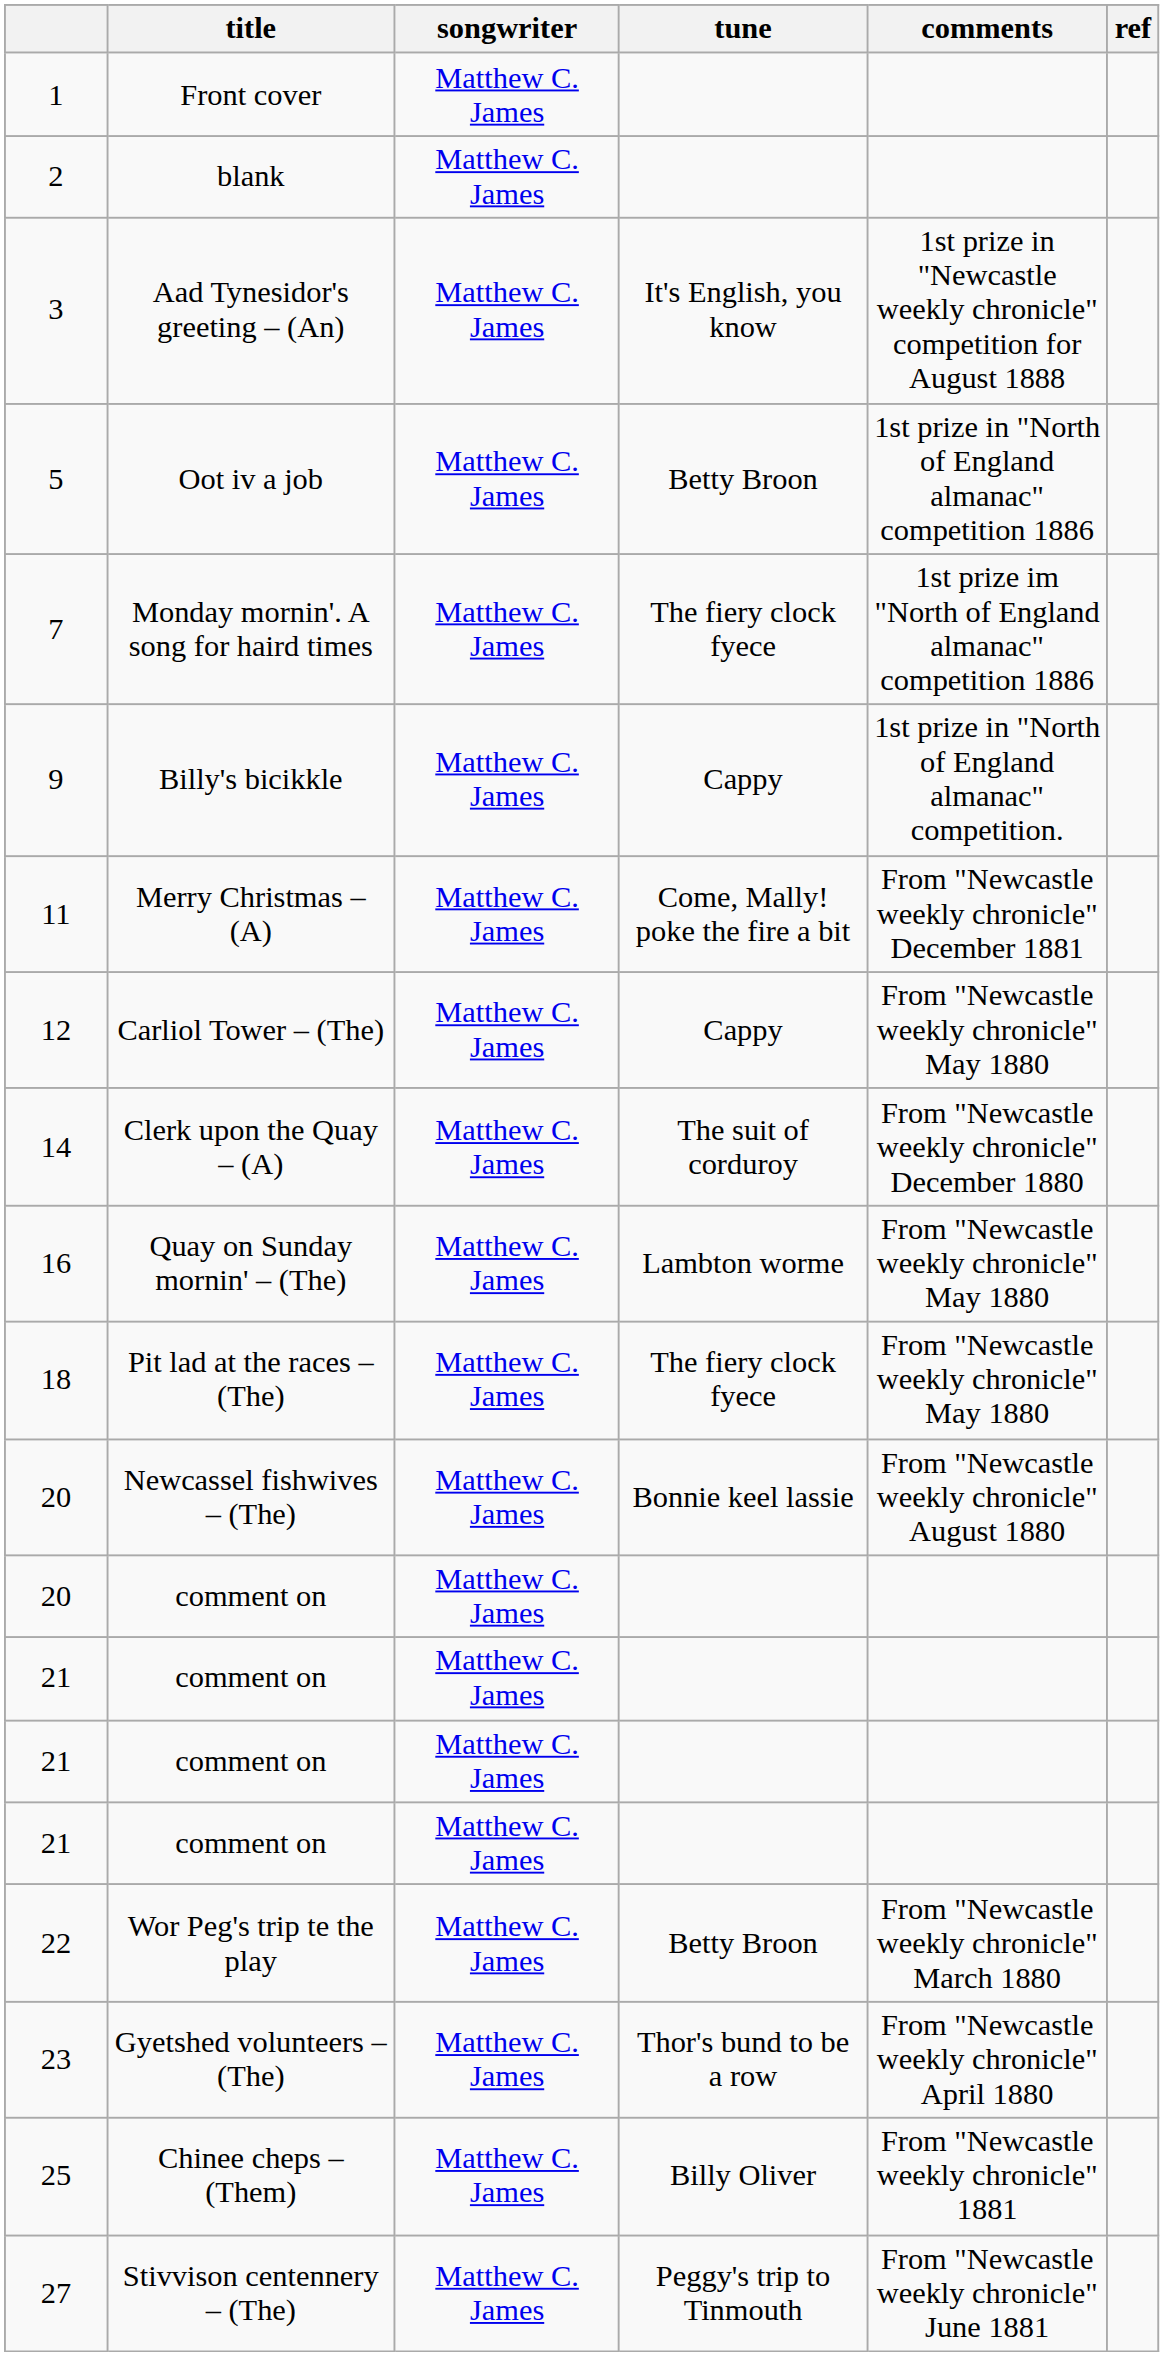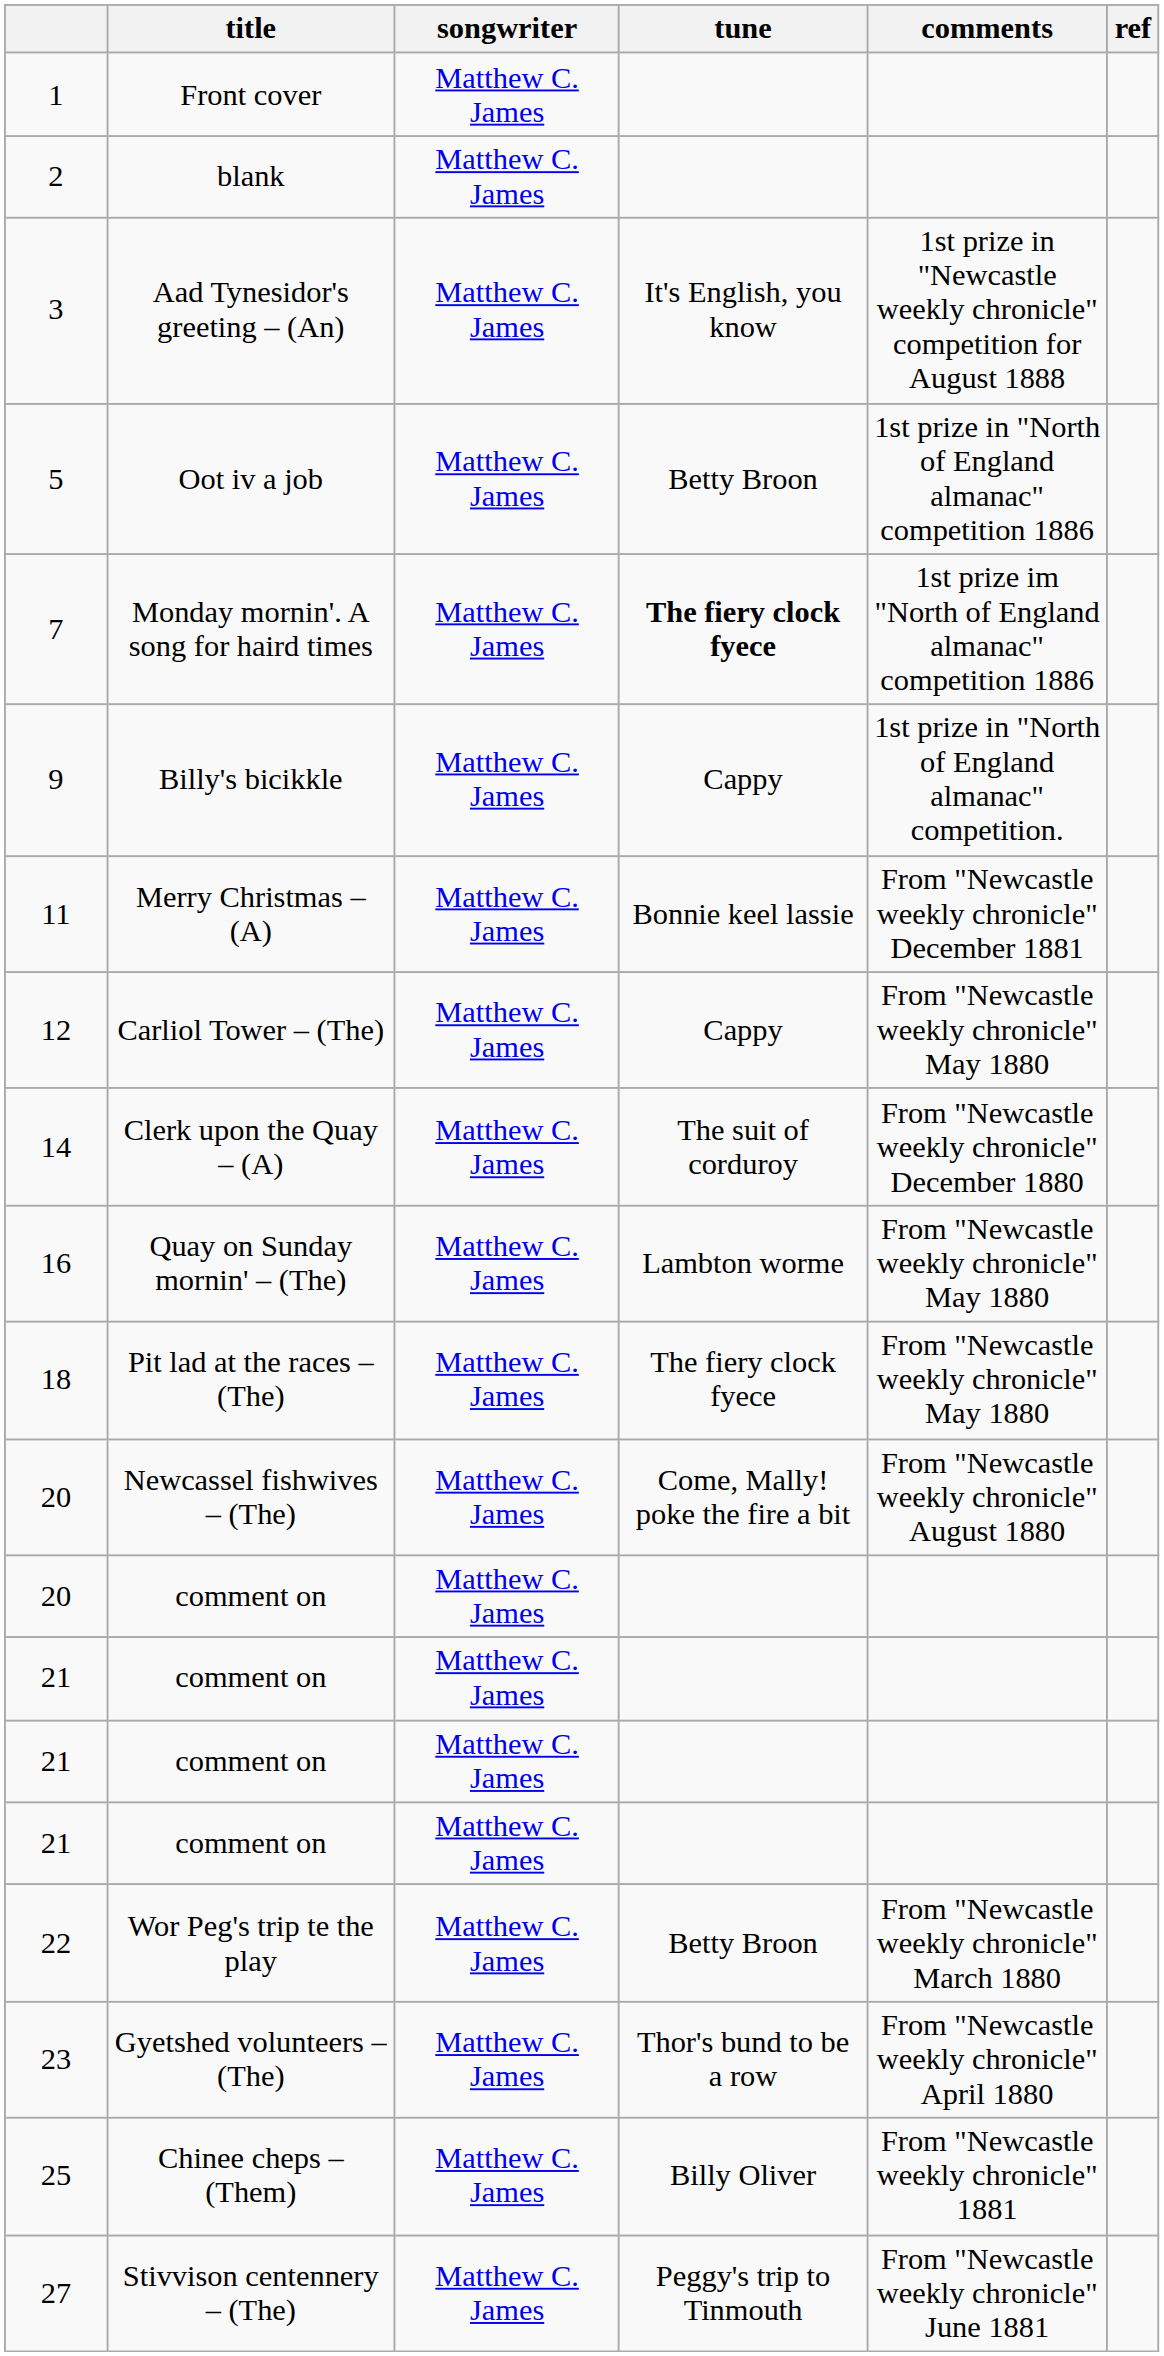7 | tune: normal -> bold
11 | tune: Come, Mally! poke the fire a bit -> Bonnie keel lassie
20 / Newcassel fishwives – (The) | tune: Bonnie keel lassie -> Come, Mally! poke the fire a bit
